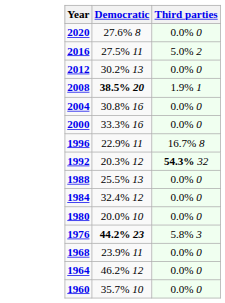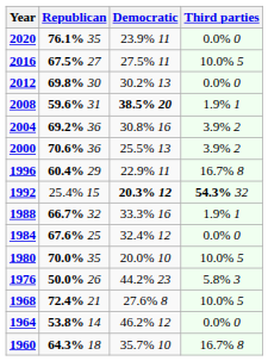+ column: Republican | 76.1% 35 | 67.5% 27 | 69.8% 30 | 59.6% 31 | 69.2% 36 | 70.6% 36 | 60.4% 29 | 25.4% 15 | 66.7% 32 | 67.6% 25 | 70.0% 35 | 50.0% 26 | 72.4% 21 | 53.8% 14 | 64.3% 18
2020 | Democratic: 27.6% 8 -> 23.9% 11
2016 | Third parties: 5.0% 2 -> 10.0% 5
2004 | Third parties: 0.0% 0 -> 3.9% 2
2000 | Democratic: 33.3% 16 -> 25.5% 13
2000 | Third parties: 0.0% 0 -> 3.9% 2
1992 | Democratic: normal -> bold
1988 | Democratic: 25.5% 13 -> 33.3% 16
1988 | Third parties: 0.0% 0 -> 1.9% 1
1980 | Third parties: 0.0% 0 -> 10.0% 5
1976 | Democratic: bold -> normal
1968 | Democratic: 23.9% 11 -> 27.6% 8
1968 | Third parties: 0.0% 0 -> 10.0% 5
1960 | Third parties: 0.0% 0 -> 16.7% 8
